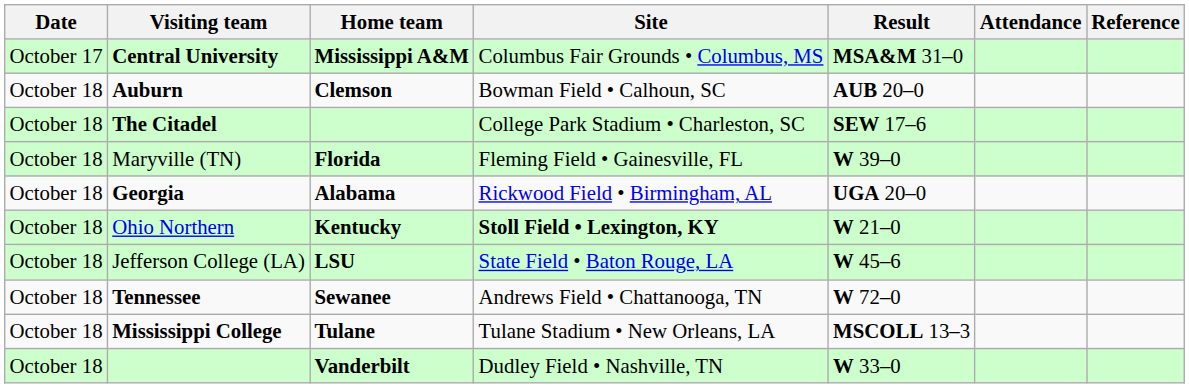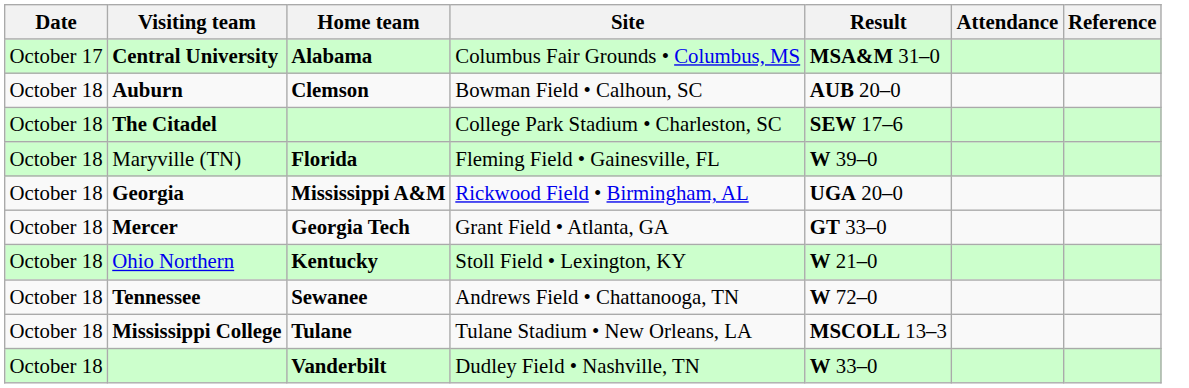Central University | Home team: Mississippi A&M -> Alabama
Georgia | Home team: Alabama -> Mississippi A&M
+ row: October 18 | Mercer | Georgia Tech | Grant Field • Atlanta, GA | GT 33–0
Ohio Northern | Site: bold -> normal
- row: October 18 | Jefferson College (LA) | LSU | State Field • Baton Rouge, LA | W 45–6
